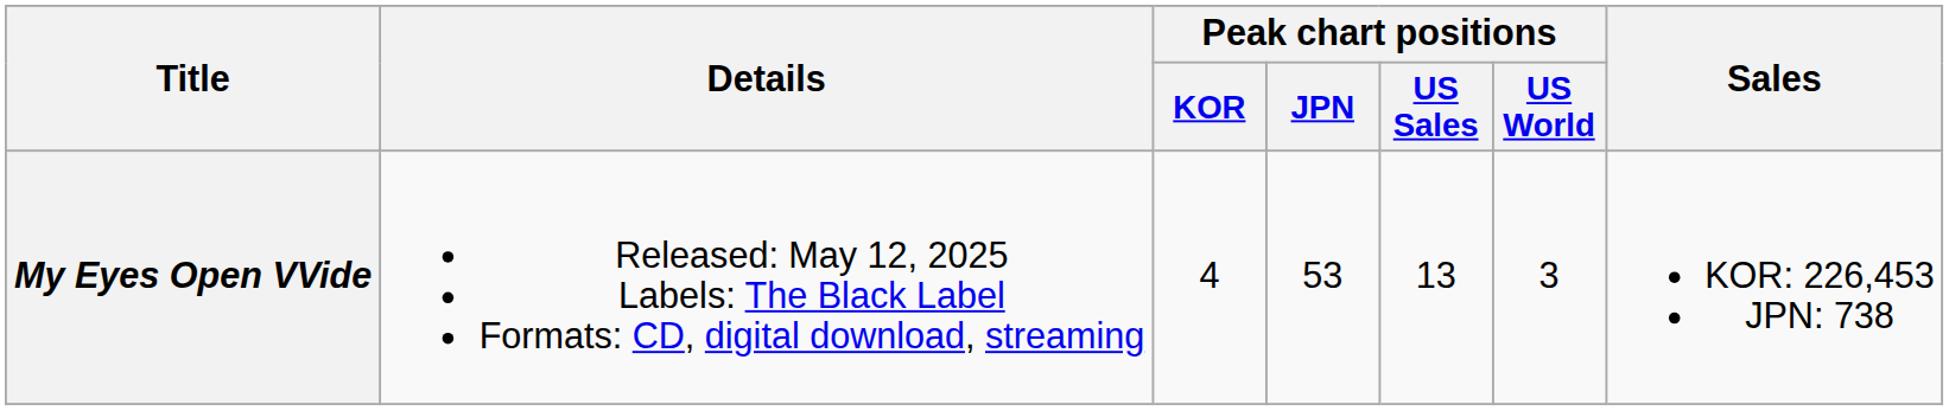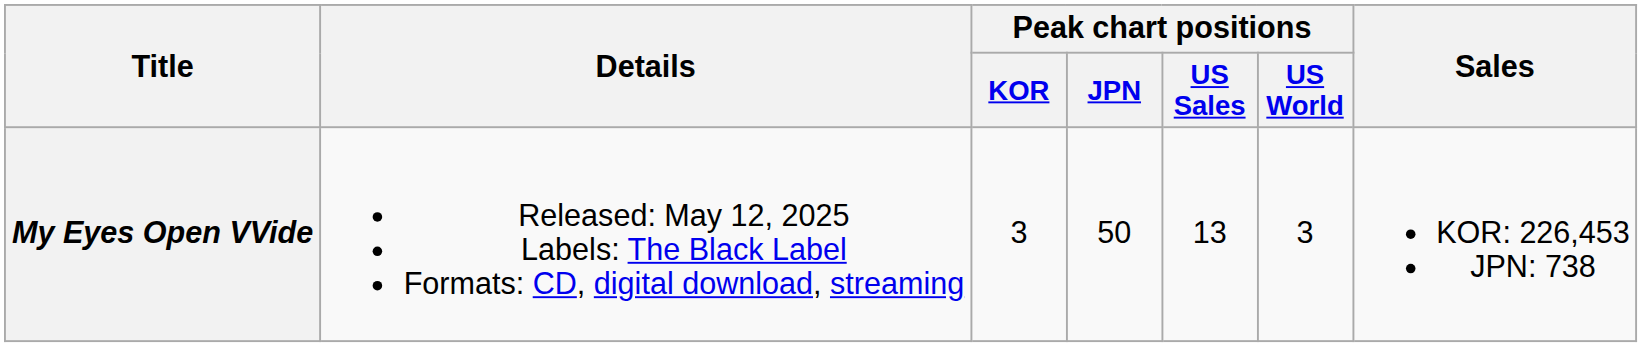My Eyes Open VVide | Peak chart positions / KOR: 4 -> 3
My Eyes Open VVide | Peak chart positions / JPN: 53 -> 50
